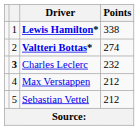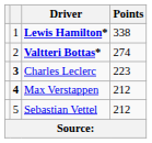Charles Leclerc | Points: 232 -> 223
Max Verstappen | column 2: normal -> bold
